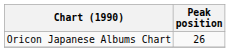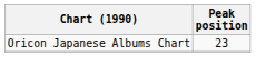Oricon Japanese Albums Chart | Peak position: 26 -> 23
